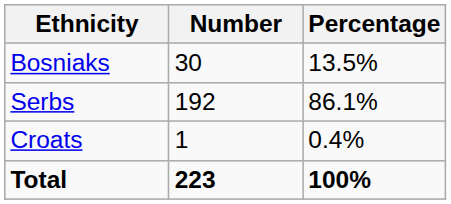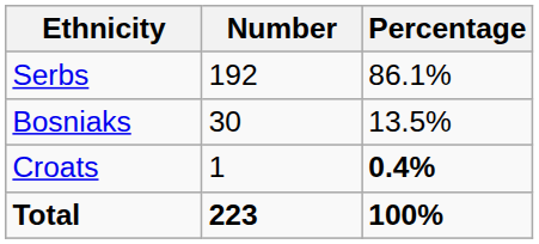rows swapped: Serbs <-> Bosniaks
Croats | Percentage: normal -> bold
